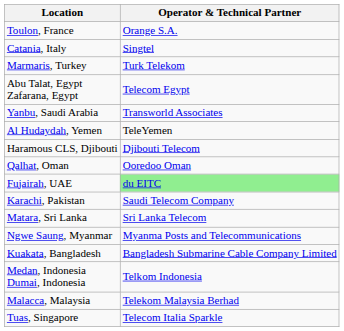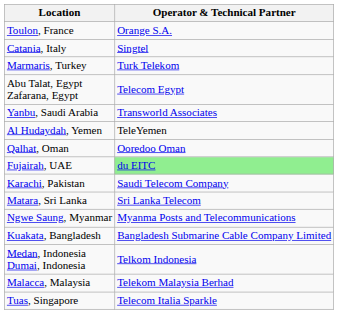- row: Haramous CLS, Djibouti | Djibouti Telecom
